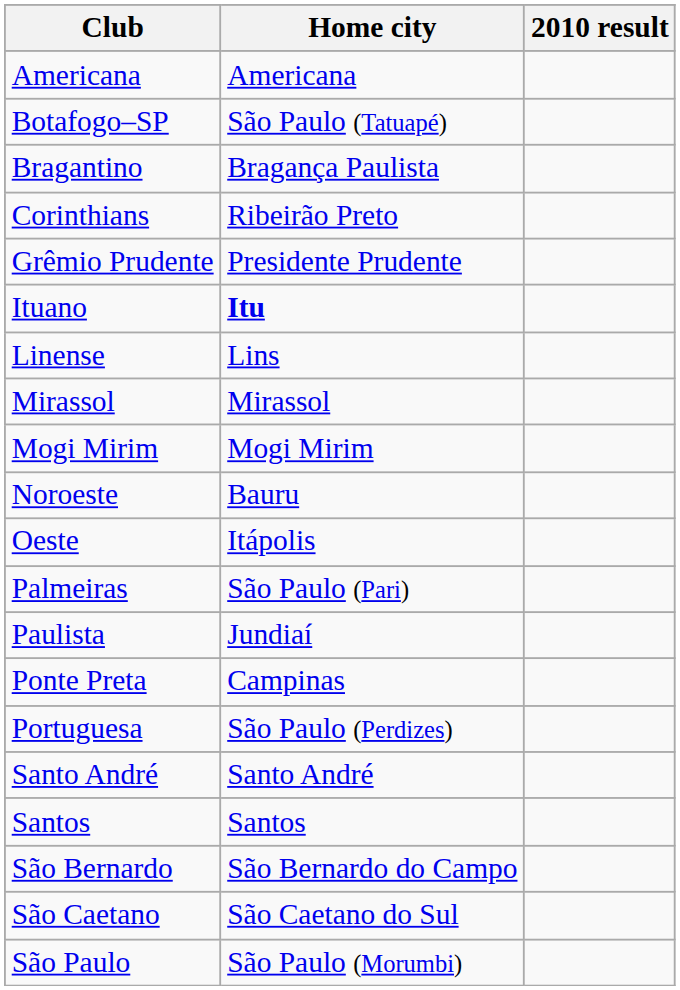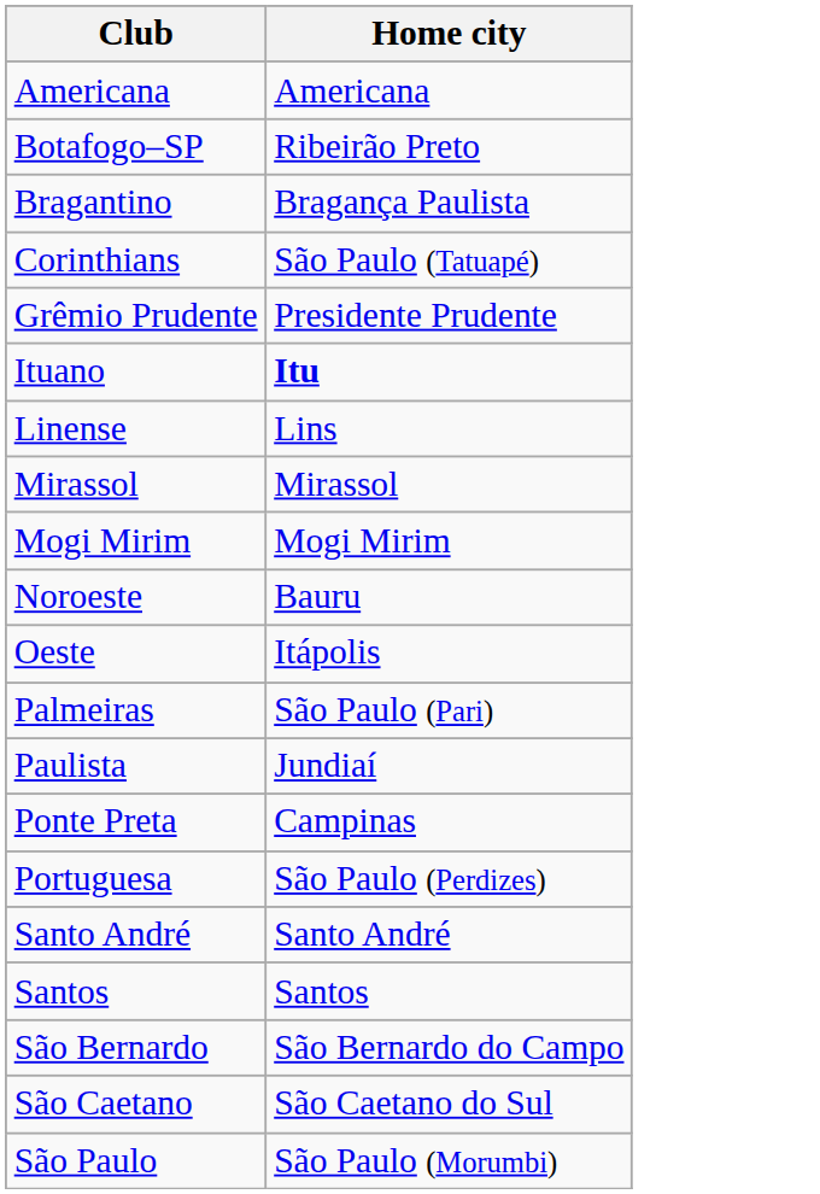- column: 2010 result
Botafogo–SP | Home city: São Paulo (Tatuapé) -> Ribeirão Preto
Corinthians | Home city: Ribeirão Preto -> São Paulo (Tatuapé)
